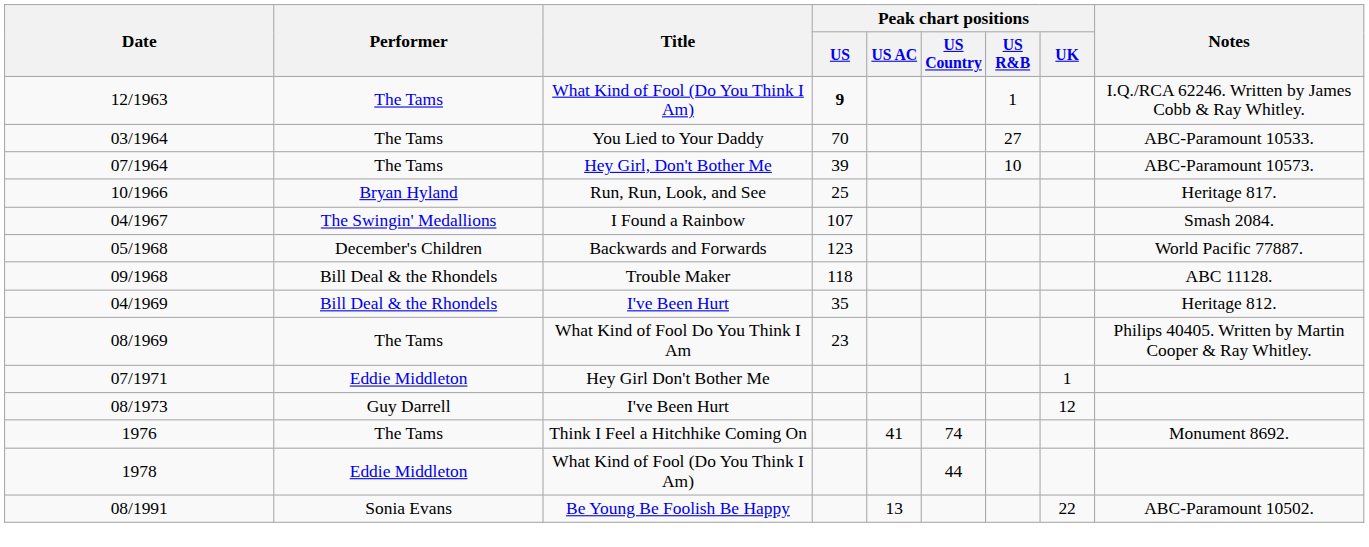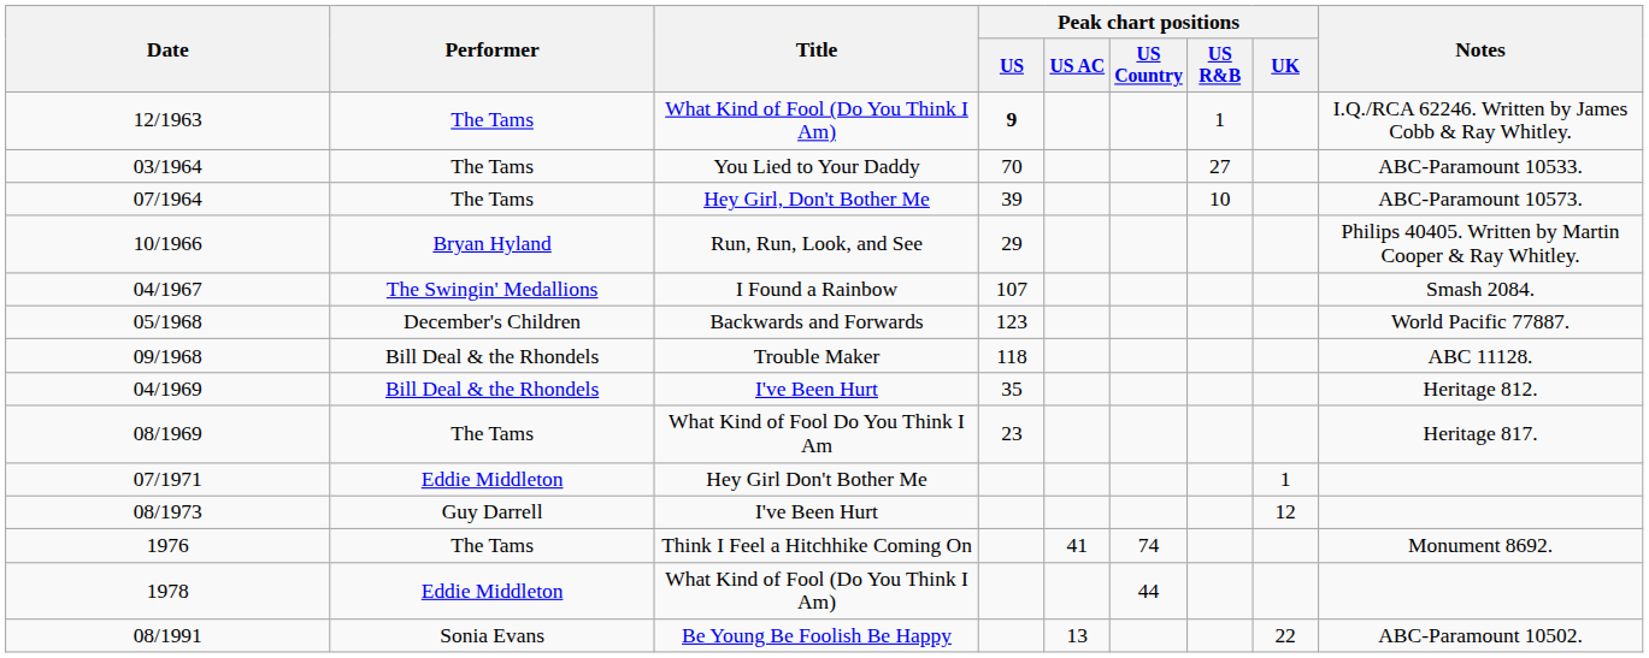10/1966 | Peak chart positions / US: 25 -> 29
10/1966 | Notes: Heritage 817. -> Philips 40405. Written by Martin Cooper & Ray Whitley.
08/1969 | Notes: Philips 40405. Written by Martin Cooper & Ray Whitley. -> Heritage 817.
